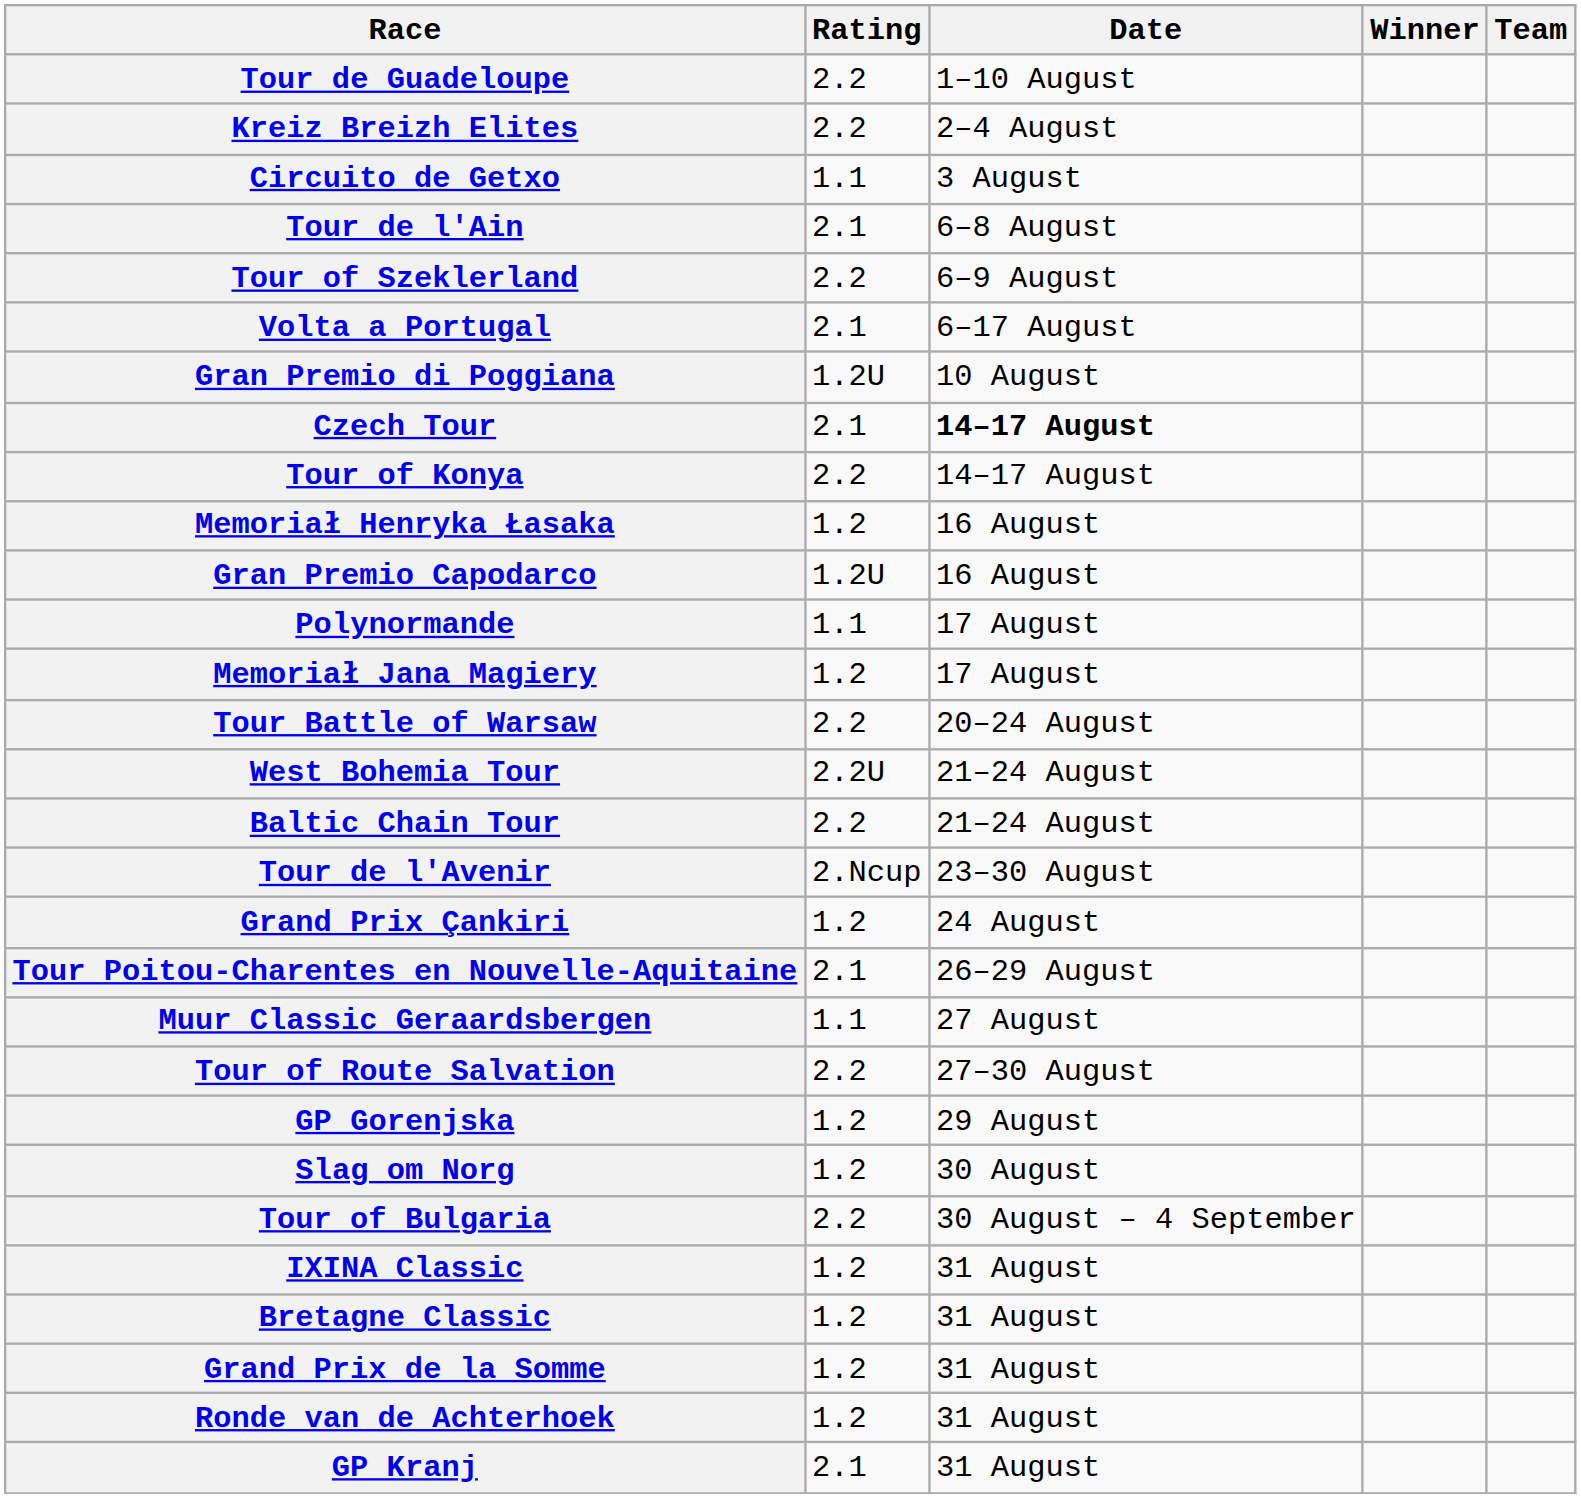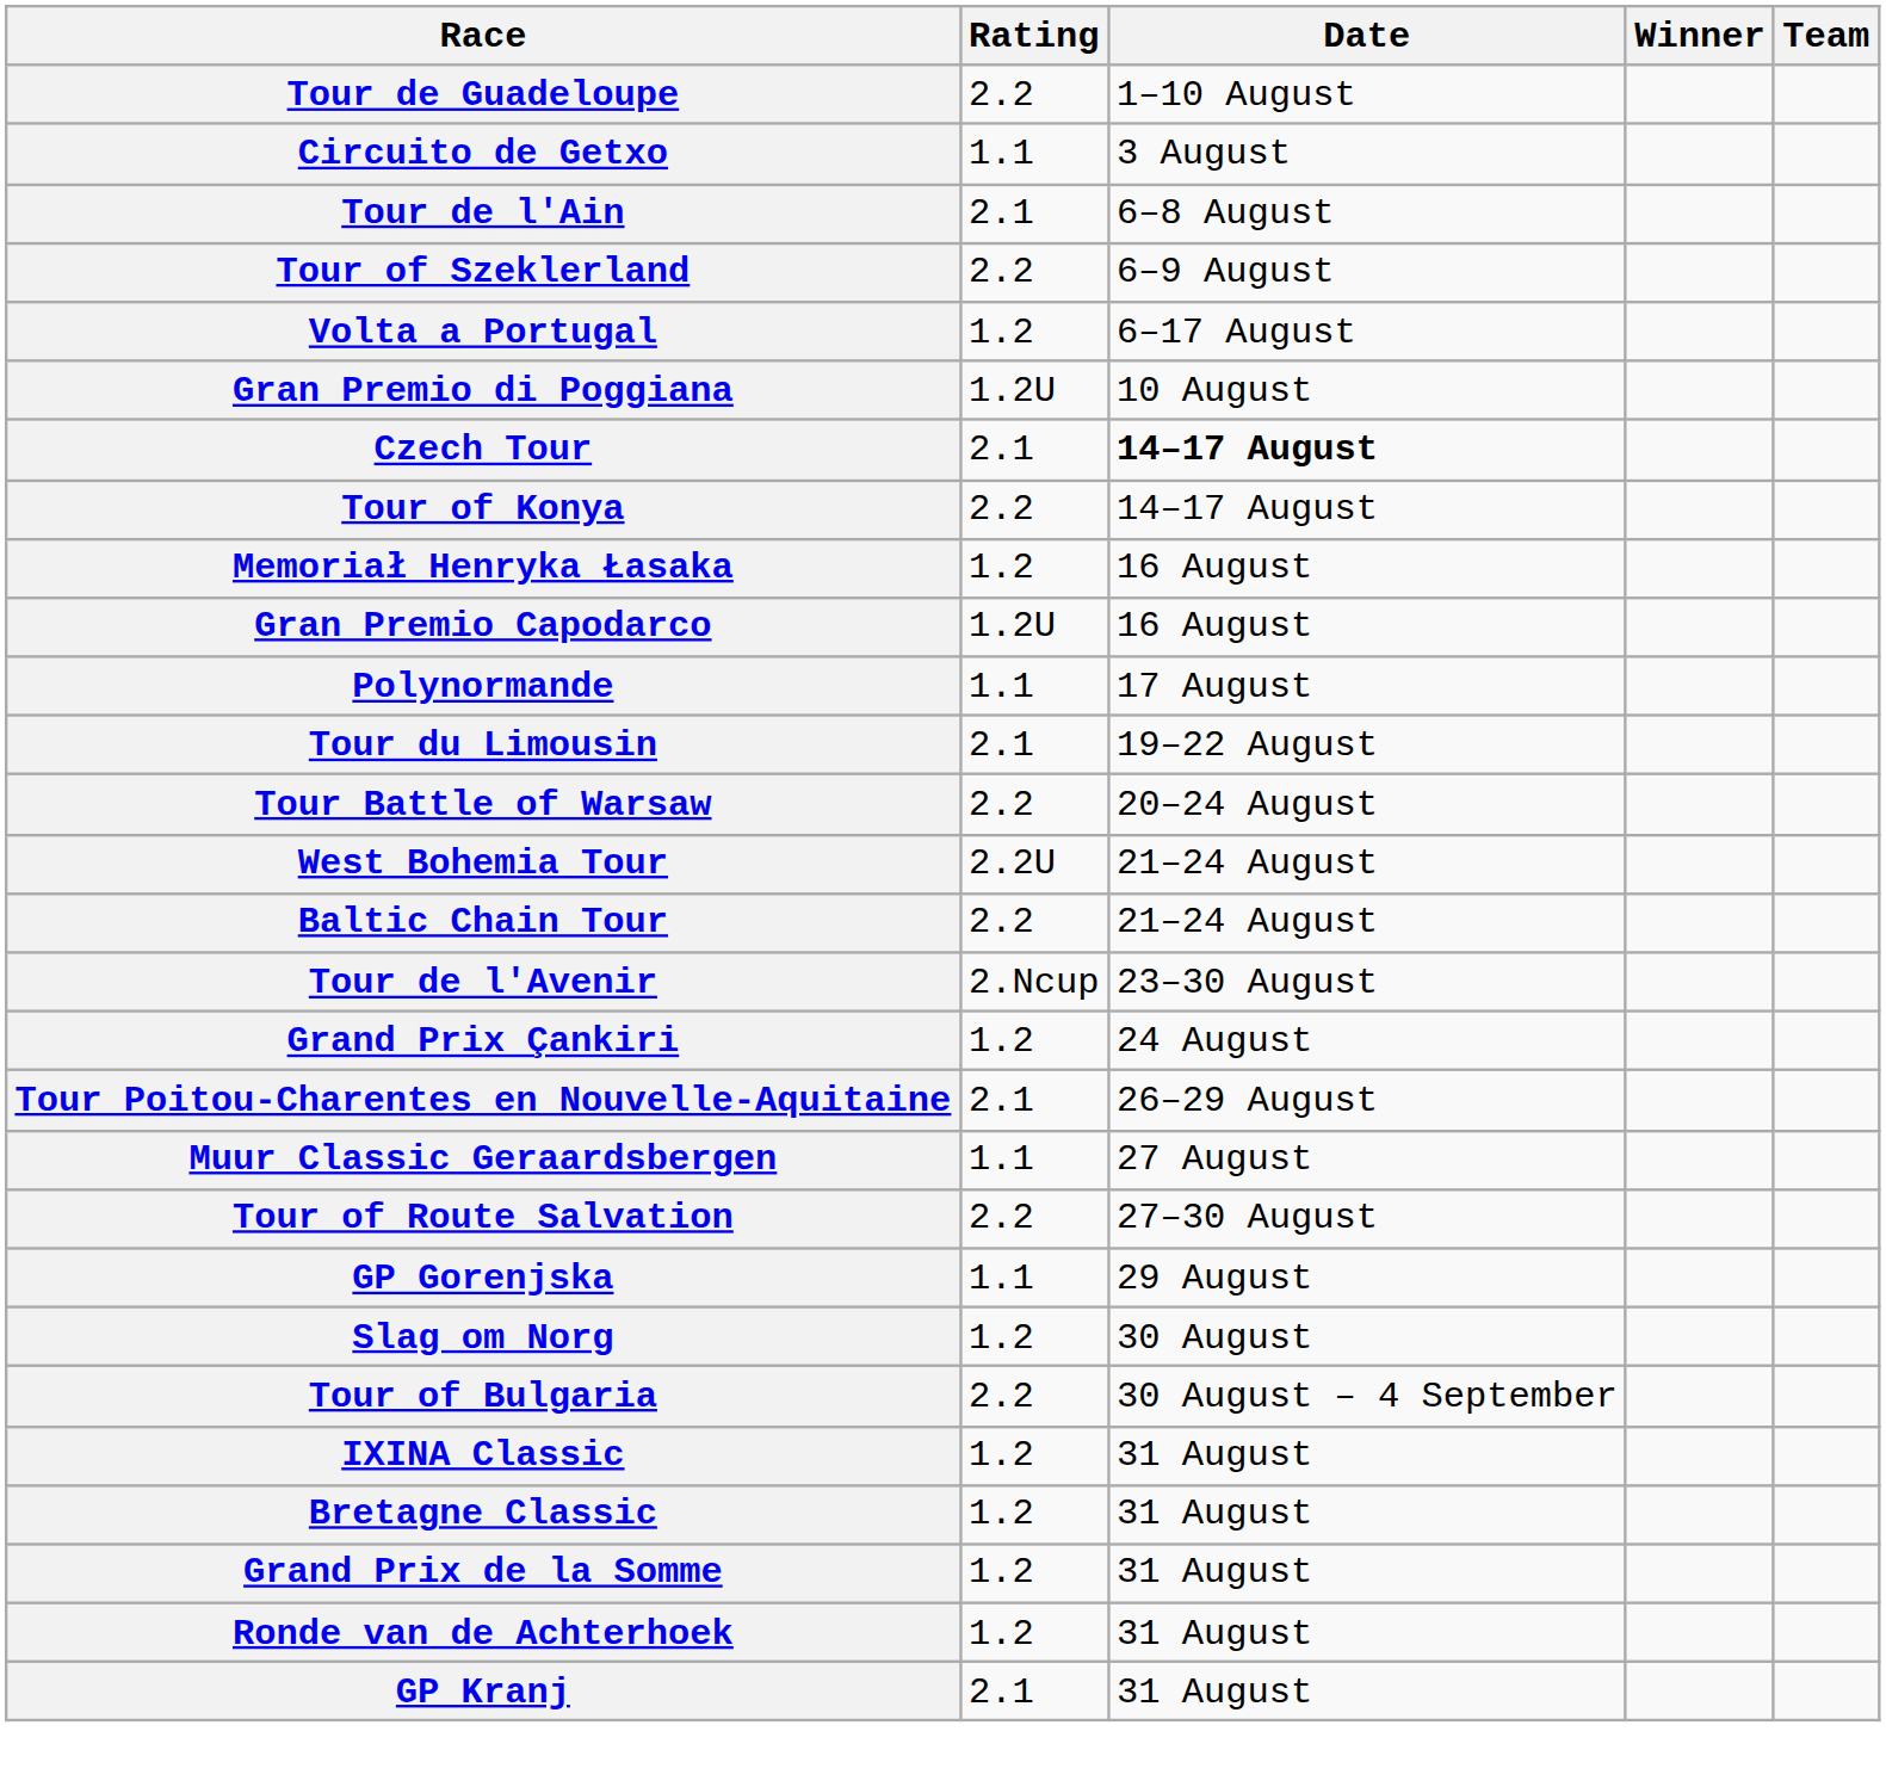- row: Kreiz Breizh Elites | 2.2 | 2–4 August
Volta a Portugal | Rating: 2.1 -> 1.2
- row: Memoriał Jana Magiery | 1.2 | 17 August
+ row: Tour du Limousin | 2.1 | 19–22 August
GP Gorenjska | Rating: 1.2 -> 1.1
